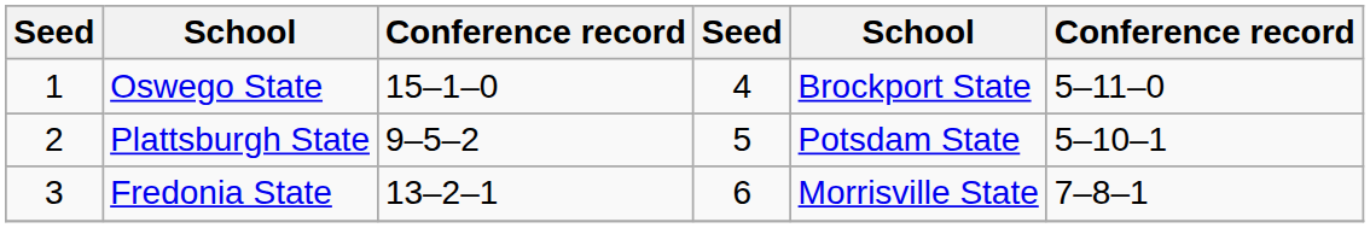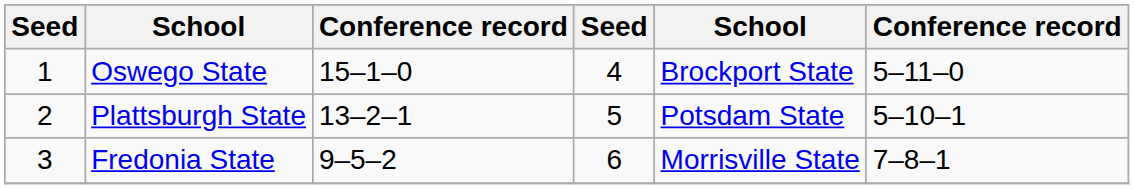Plattsburgh State | column 3: 9–5–2 -> 13–2–1
Fredonia State | column 3: 13–2–1 -> 9–5–2
